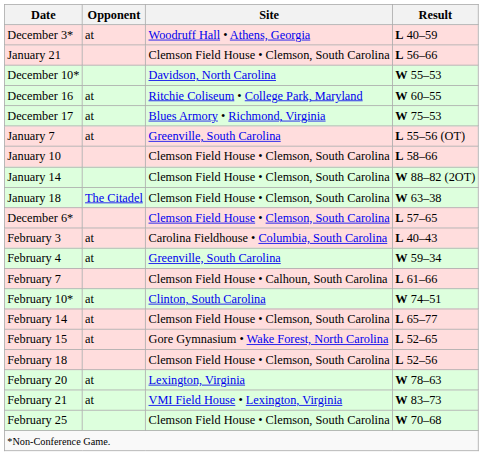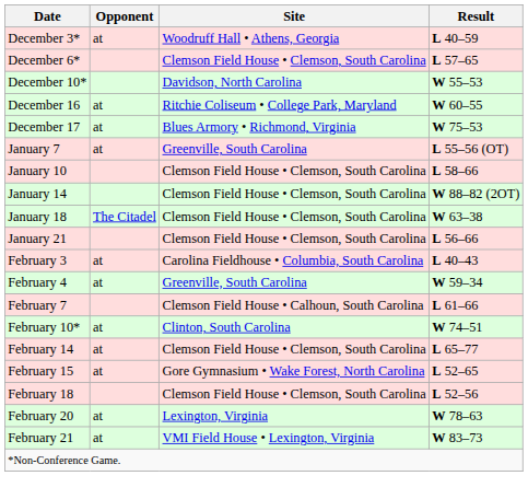rows swapped: December 6* <-> January 21
- row: February 25 | Clemson Field House • Clemson, South Carolina | W 70–68
